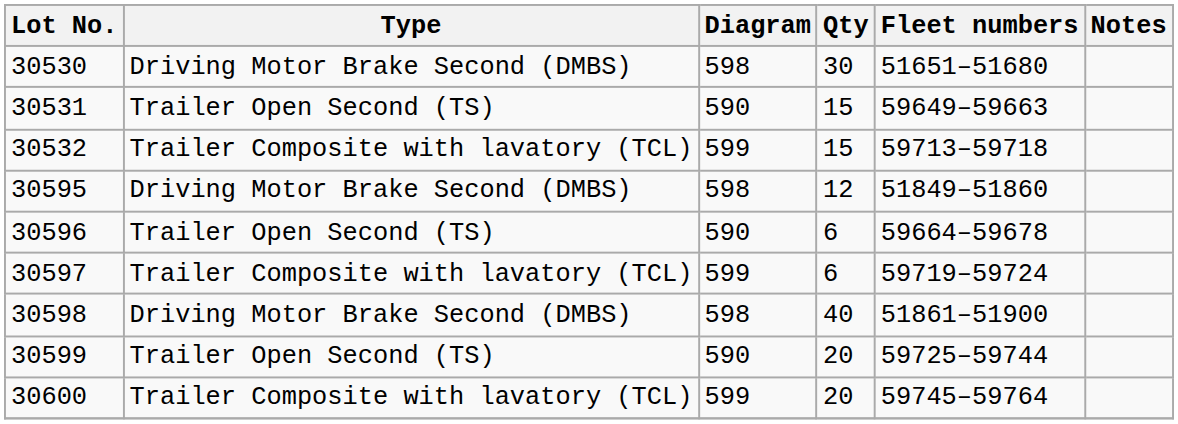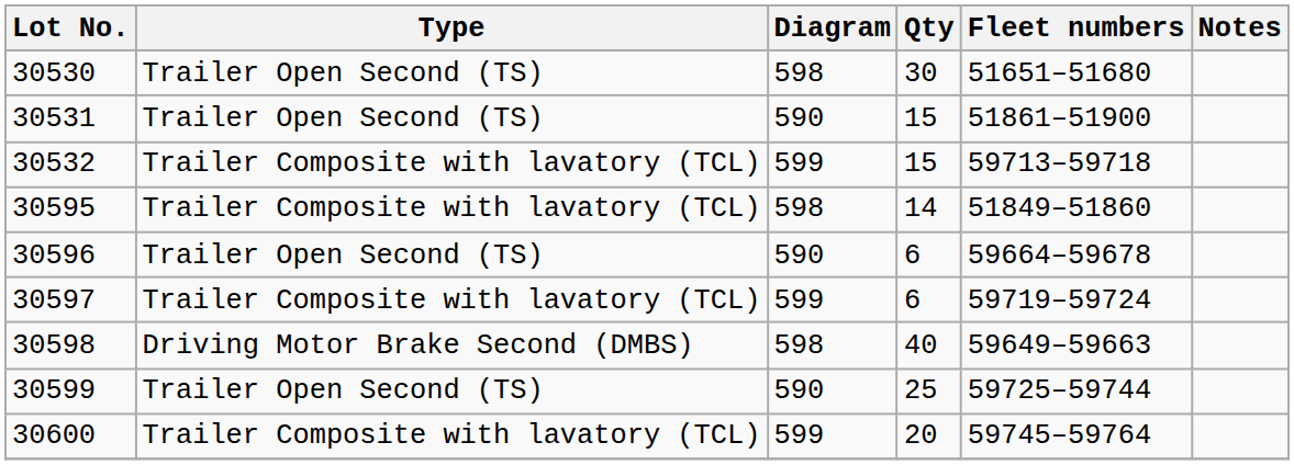30530 | Type: Driving Motor Brake Second (DMBS) -> Trailer Open Second (TS)
30531 | Fleet numbers: 59649–59663 -> 51861–51900
30595 | Type: Driving Motor Brake Second (DMBS) -> Trailer Composite with lavatory (TCL)
30595 | Qty: 12 -> 14
30598 | Fleet numbers: 51861–51900 -> 59649–59663
30599 | Qty: 20 -> 25
